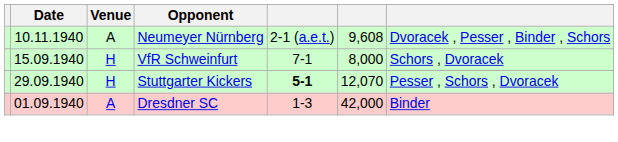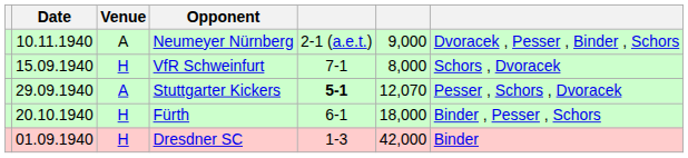Neumeyer Nürnberg | column 6: 9,608 -> 9,000
Stuttgarter Kickers | Venue: H -> A
+ row: 20.10.1940 | H | Fürth | 6-1 | 18,000 | Binder , Pesser , Schors
Dresdner SC | Venue: A -> H
